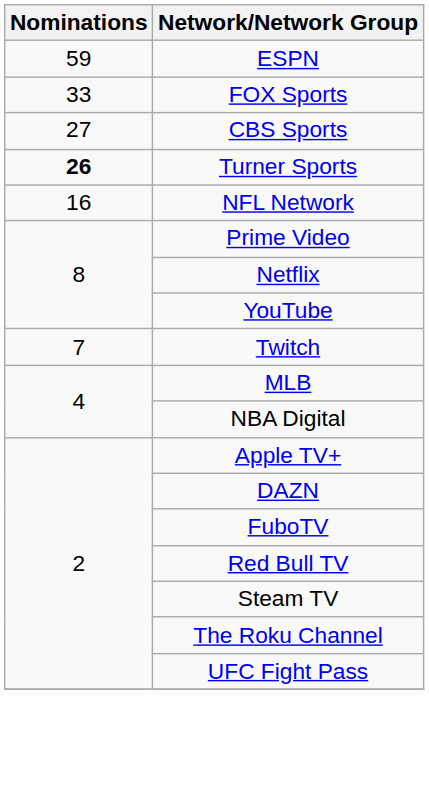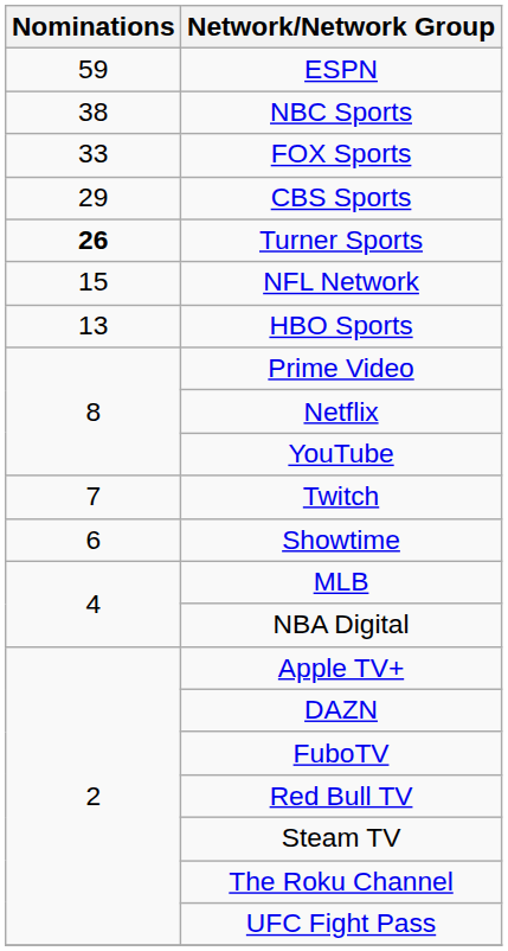+ row: 38 | NBC Sports
CBS Sports | Nominations: 27 -> 29
NFL Network | Nominations: 16 -> 15
+ row: 13 | HBO Sports
+ row: 6 | Showtime
